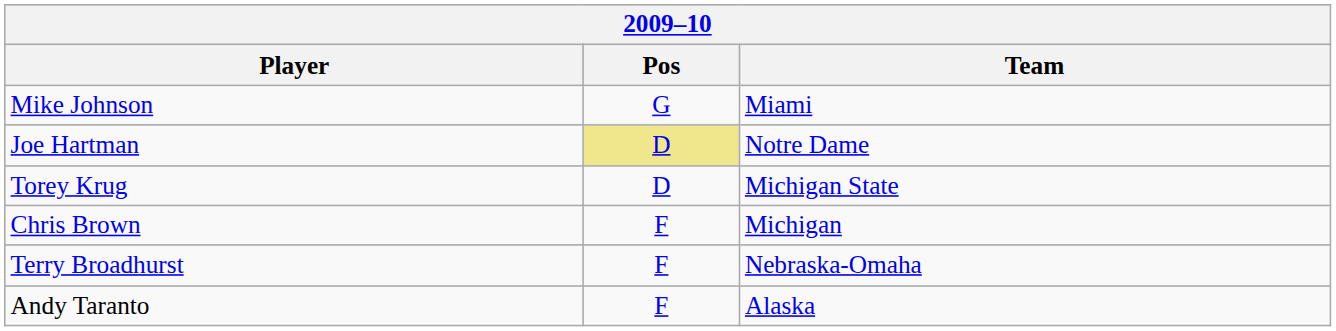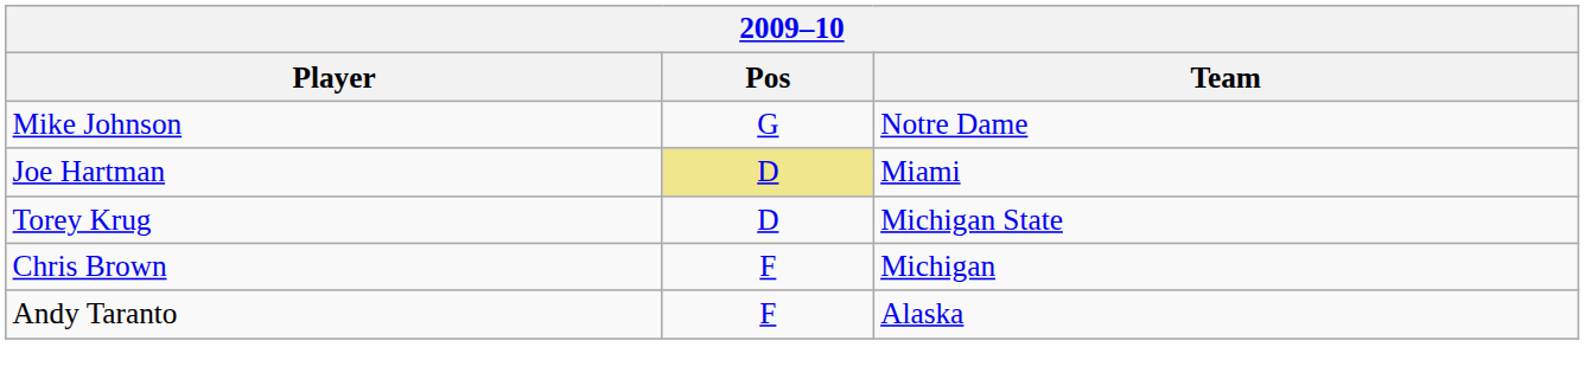Mike Johnson | Team: Miami -> Notre Dame
Joe Hartman | Team: Notre Dame -> Miami
- row: Terry Broadhurst | F | Nebraska-Omaha
